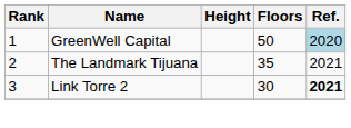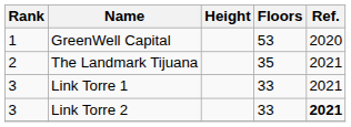GreenWell Capital | Floors: 50 -> 53
GreenWell Capital | Ref.: lightblue background -> no background
+ row: 3 | Link Torre 1 | 33 | 2021
Link Torre 2 | Floors: 30 -> 33
